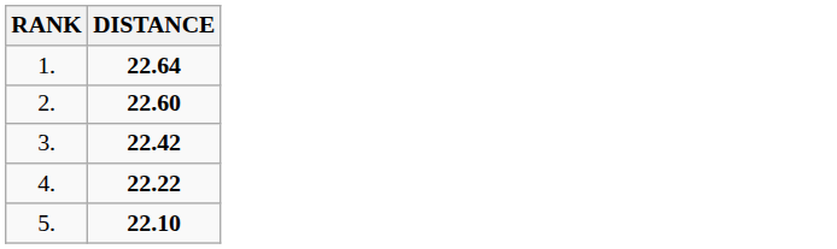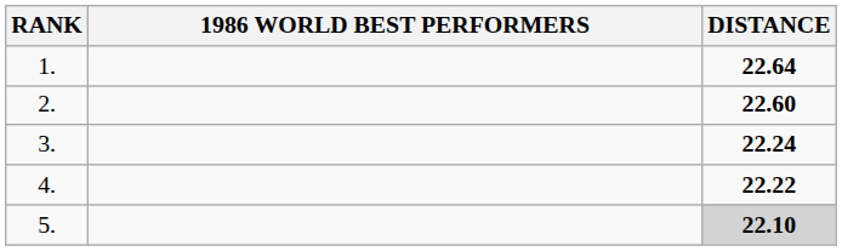+ column: 1986 WORLD BEST PERFORMERS
3. | DISTANCE: 22.42 -> 22.24
5. | DISTANCE: no background -> lightgrey background
